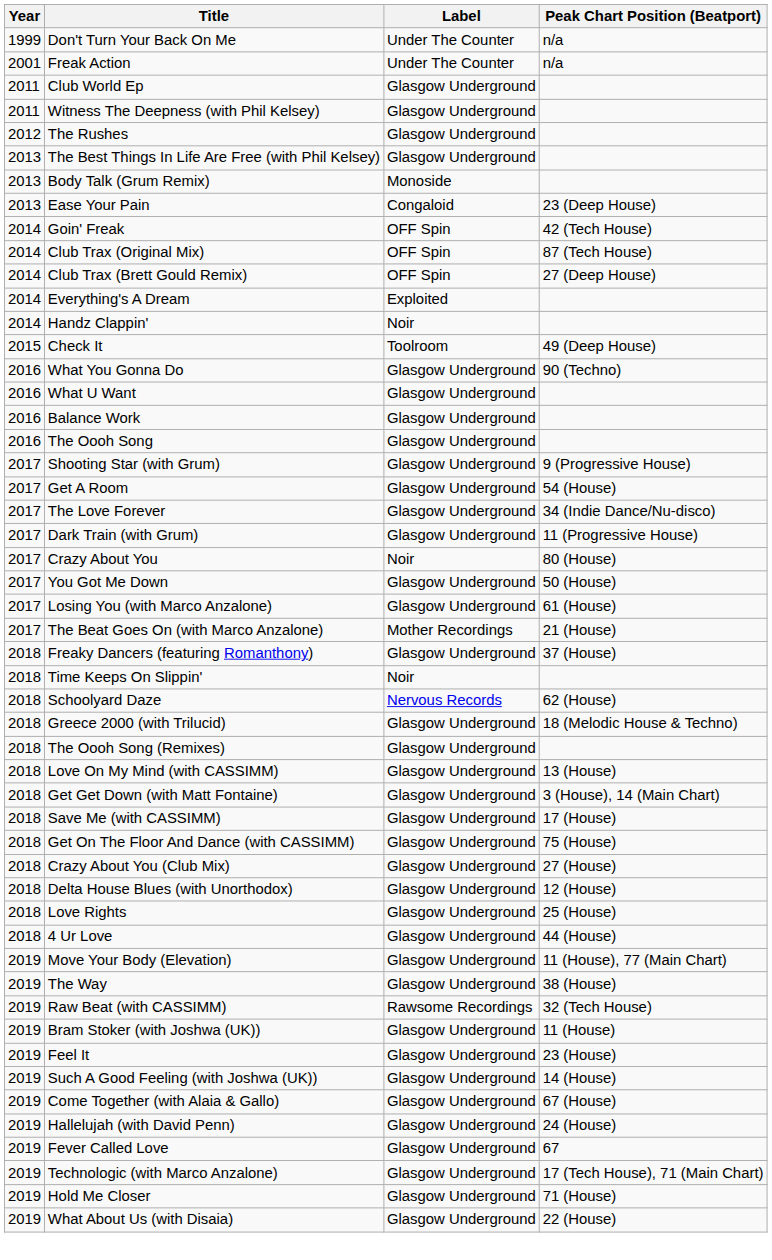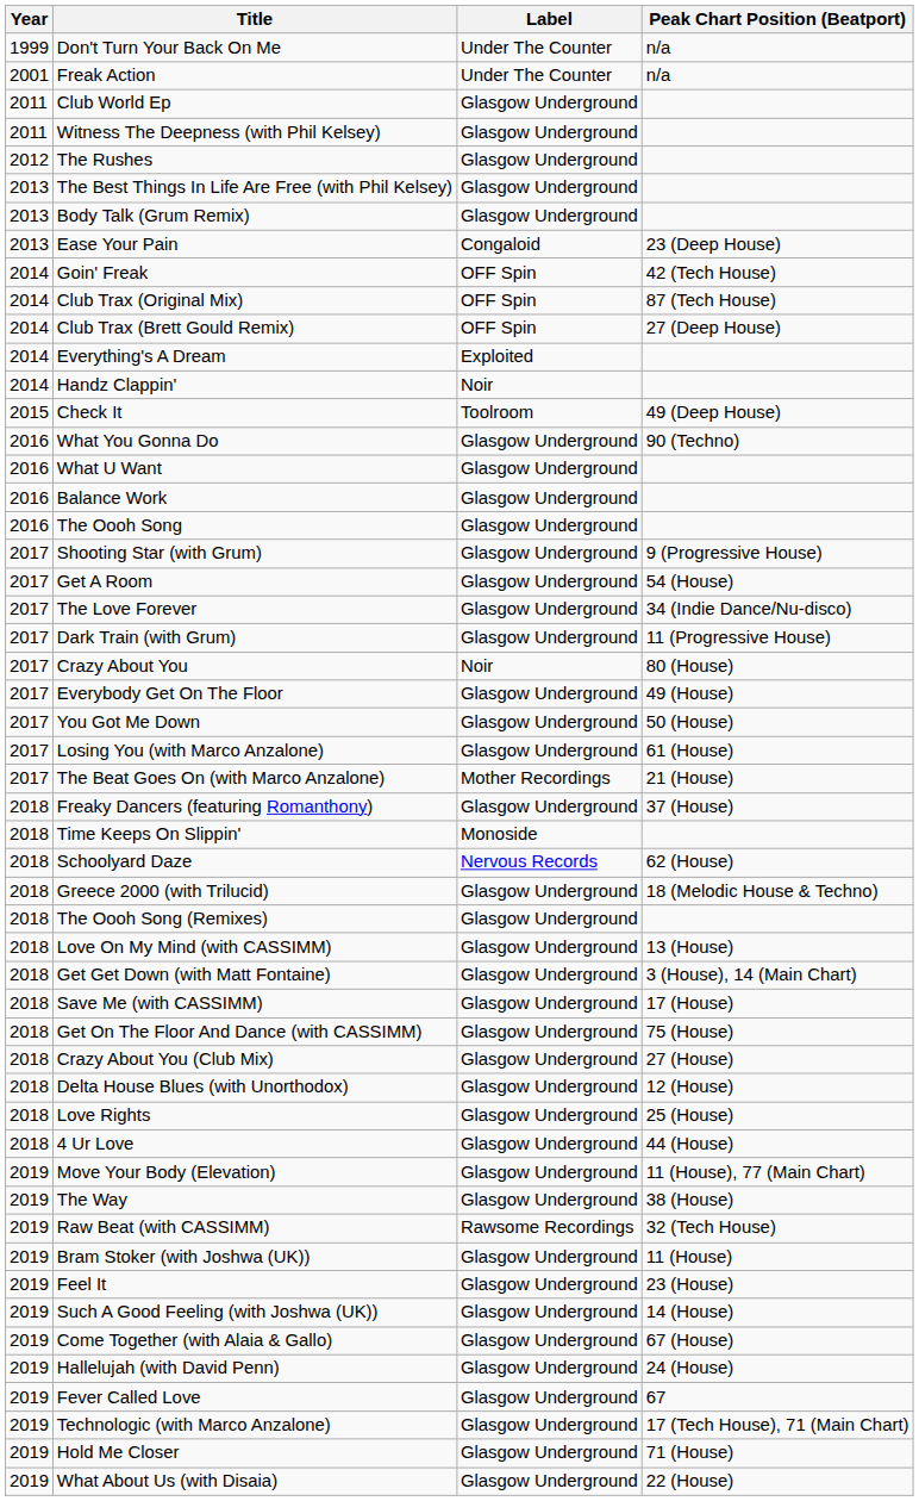Body Talk (Grum Remix) | Label: Monoside -> Glasgow Underground
+ row: 2017 | Everybody Get On The Floor | Glasgow Underground | 49 (House)
Time Keeps On Slippin' | Label: Noir -> Monoside
